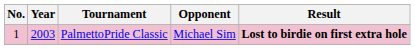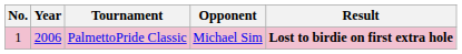PalmettoPride Classic | Year: 2003 -> 2006
